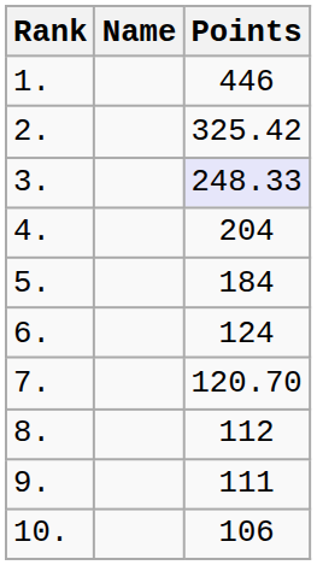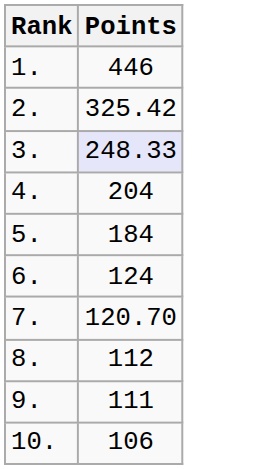- column: Name
